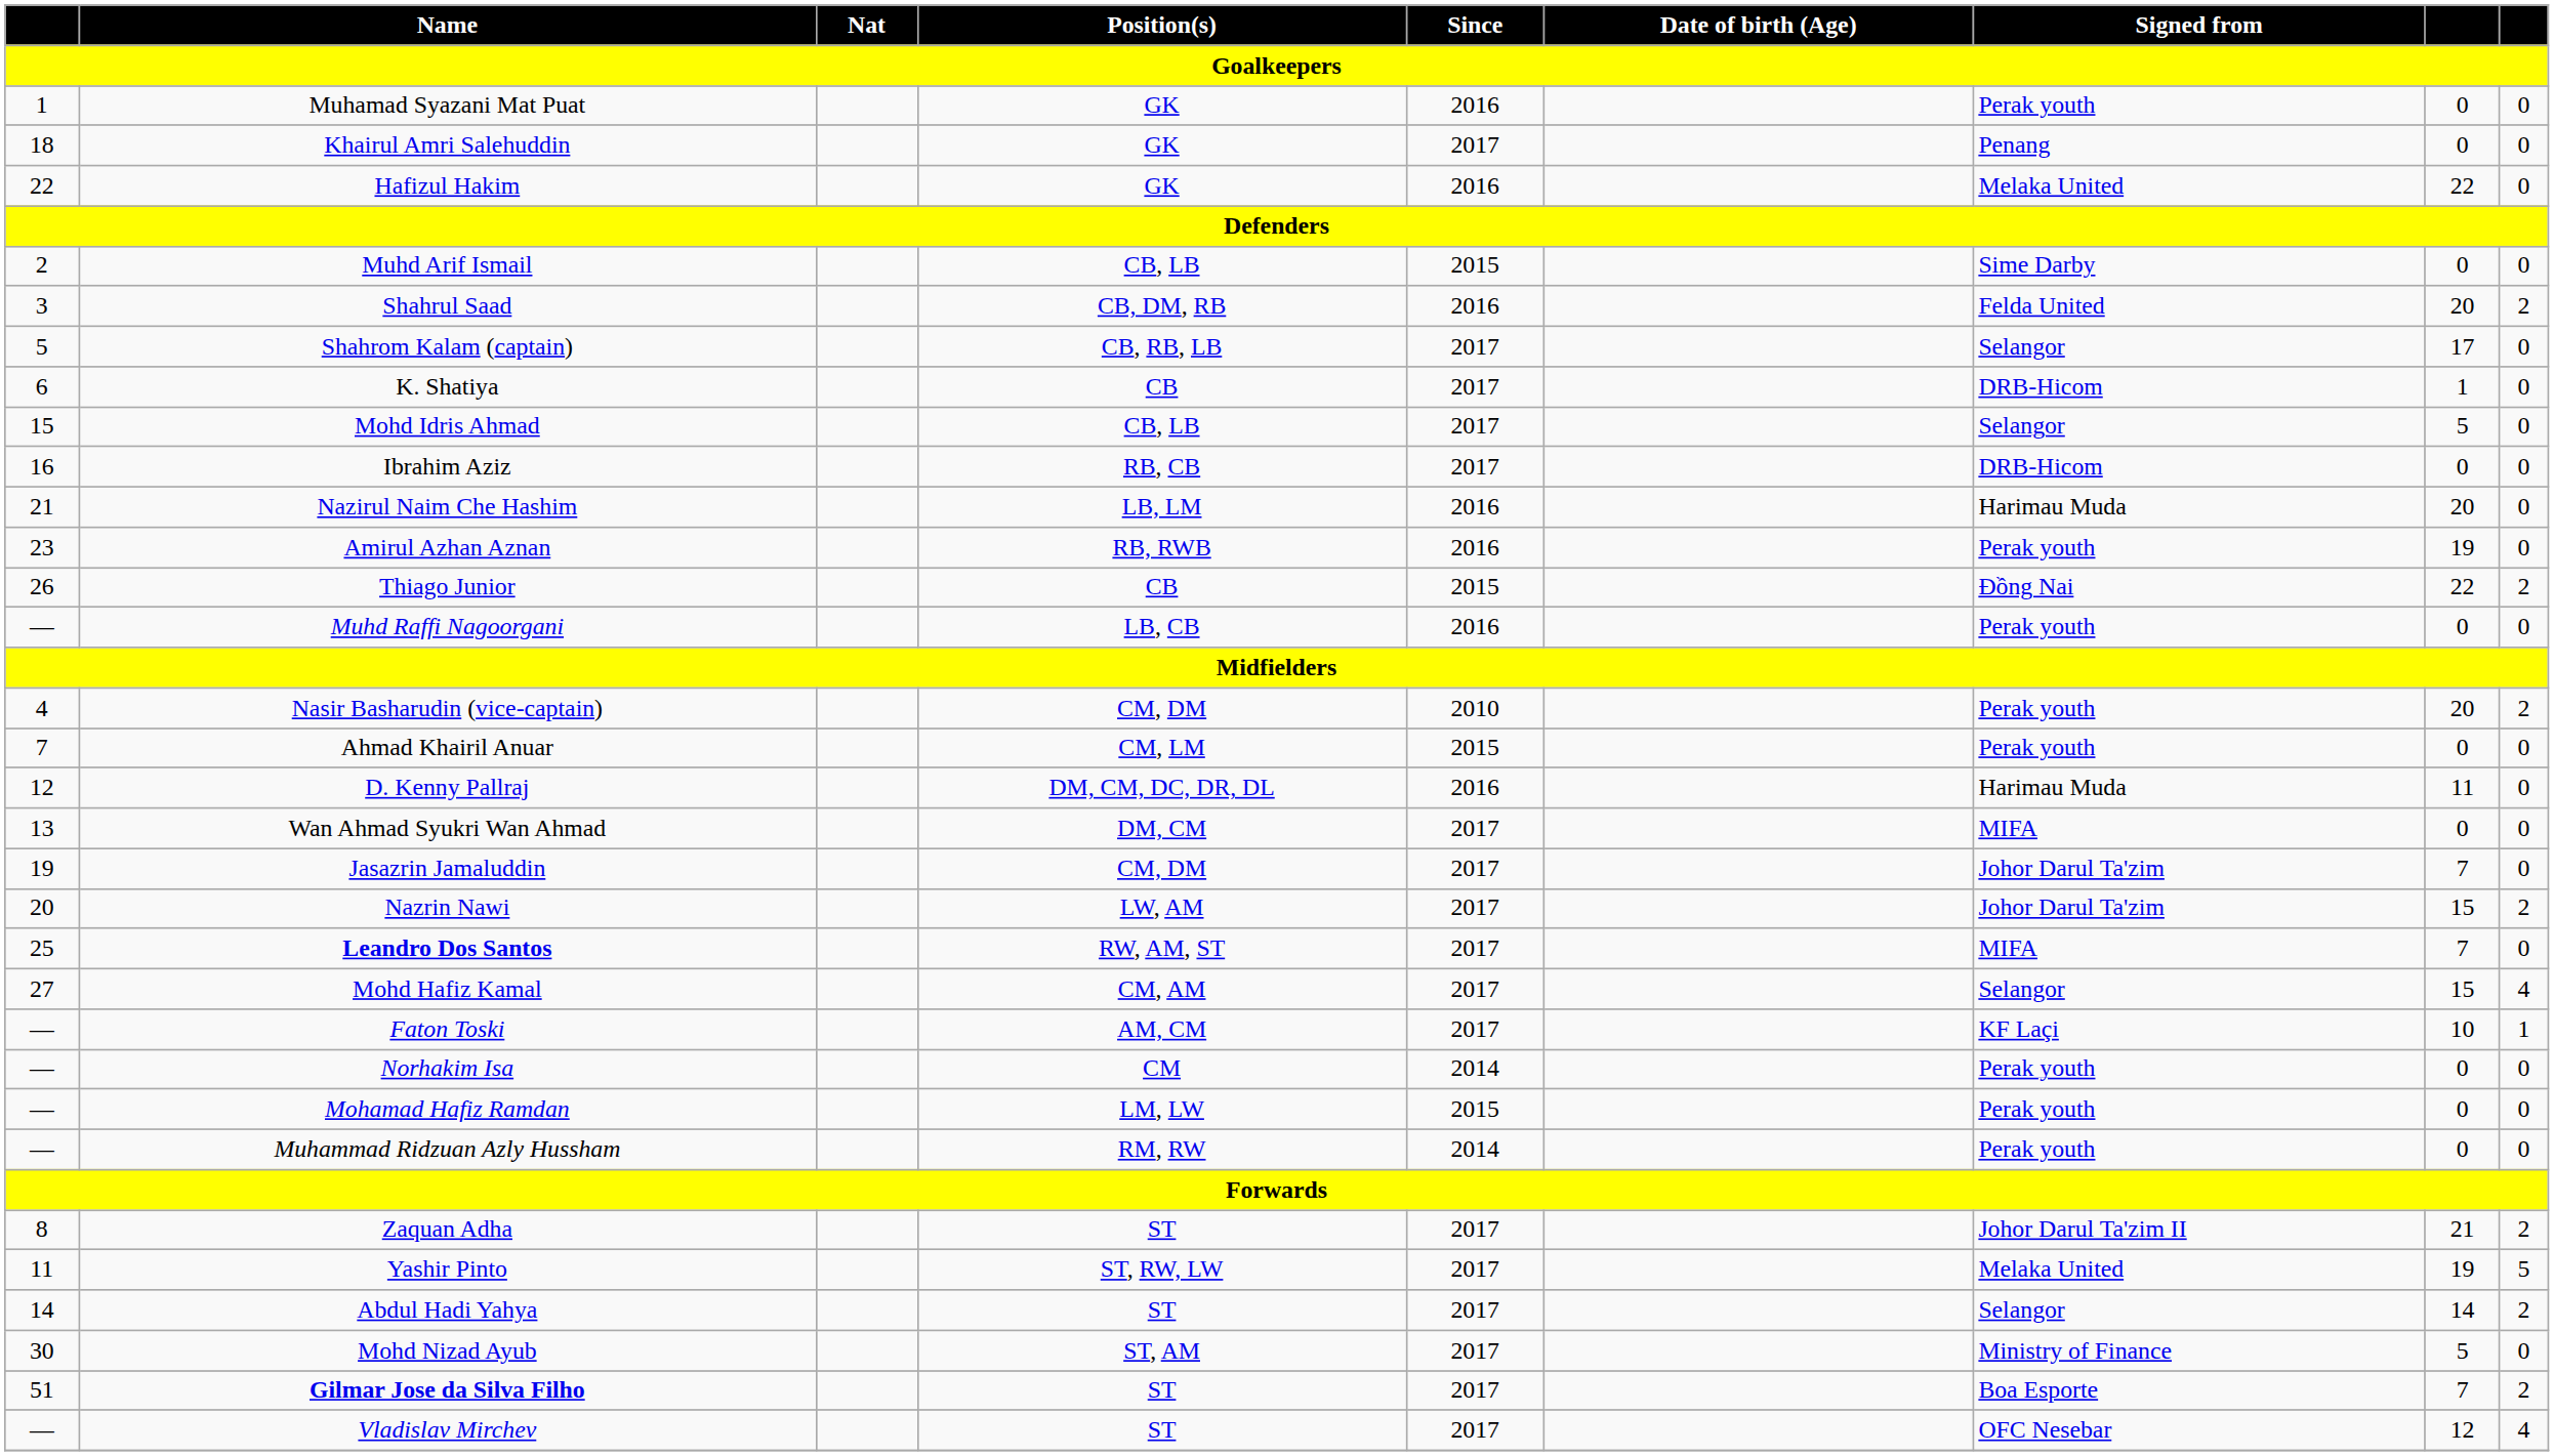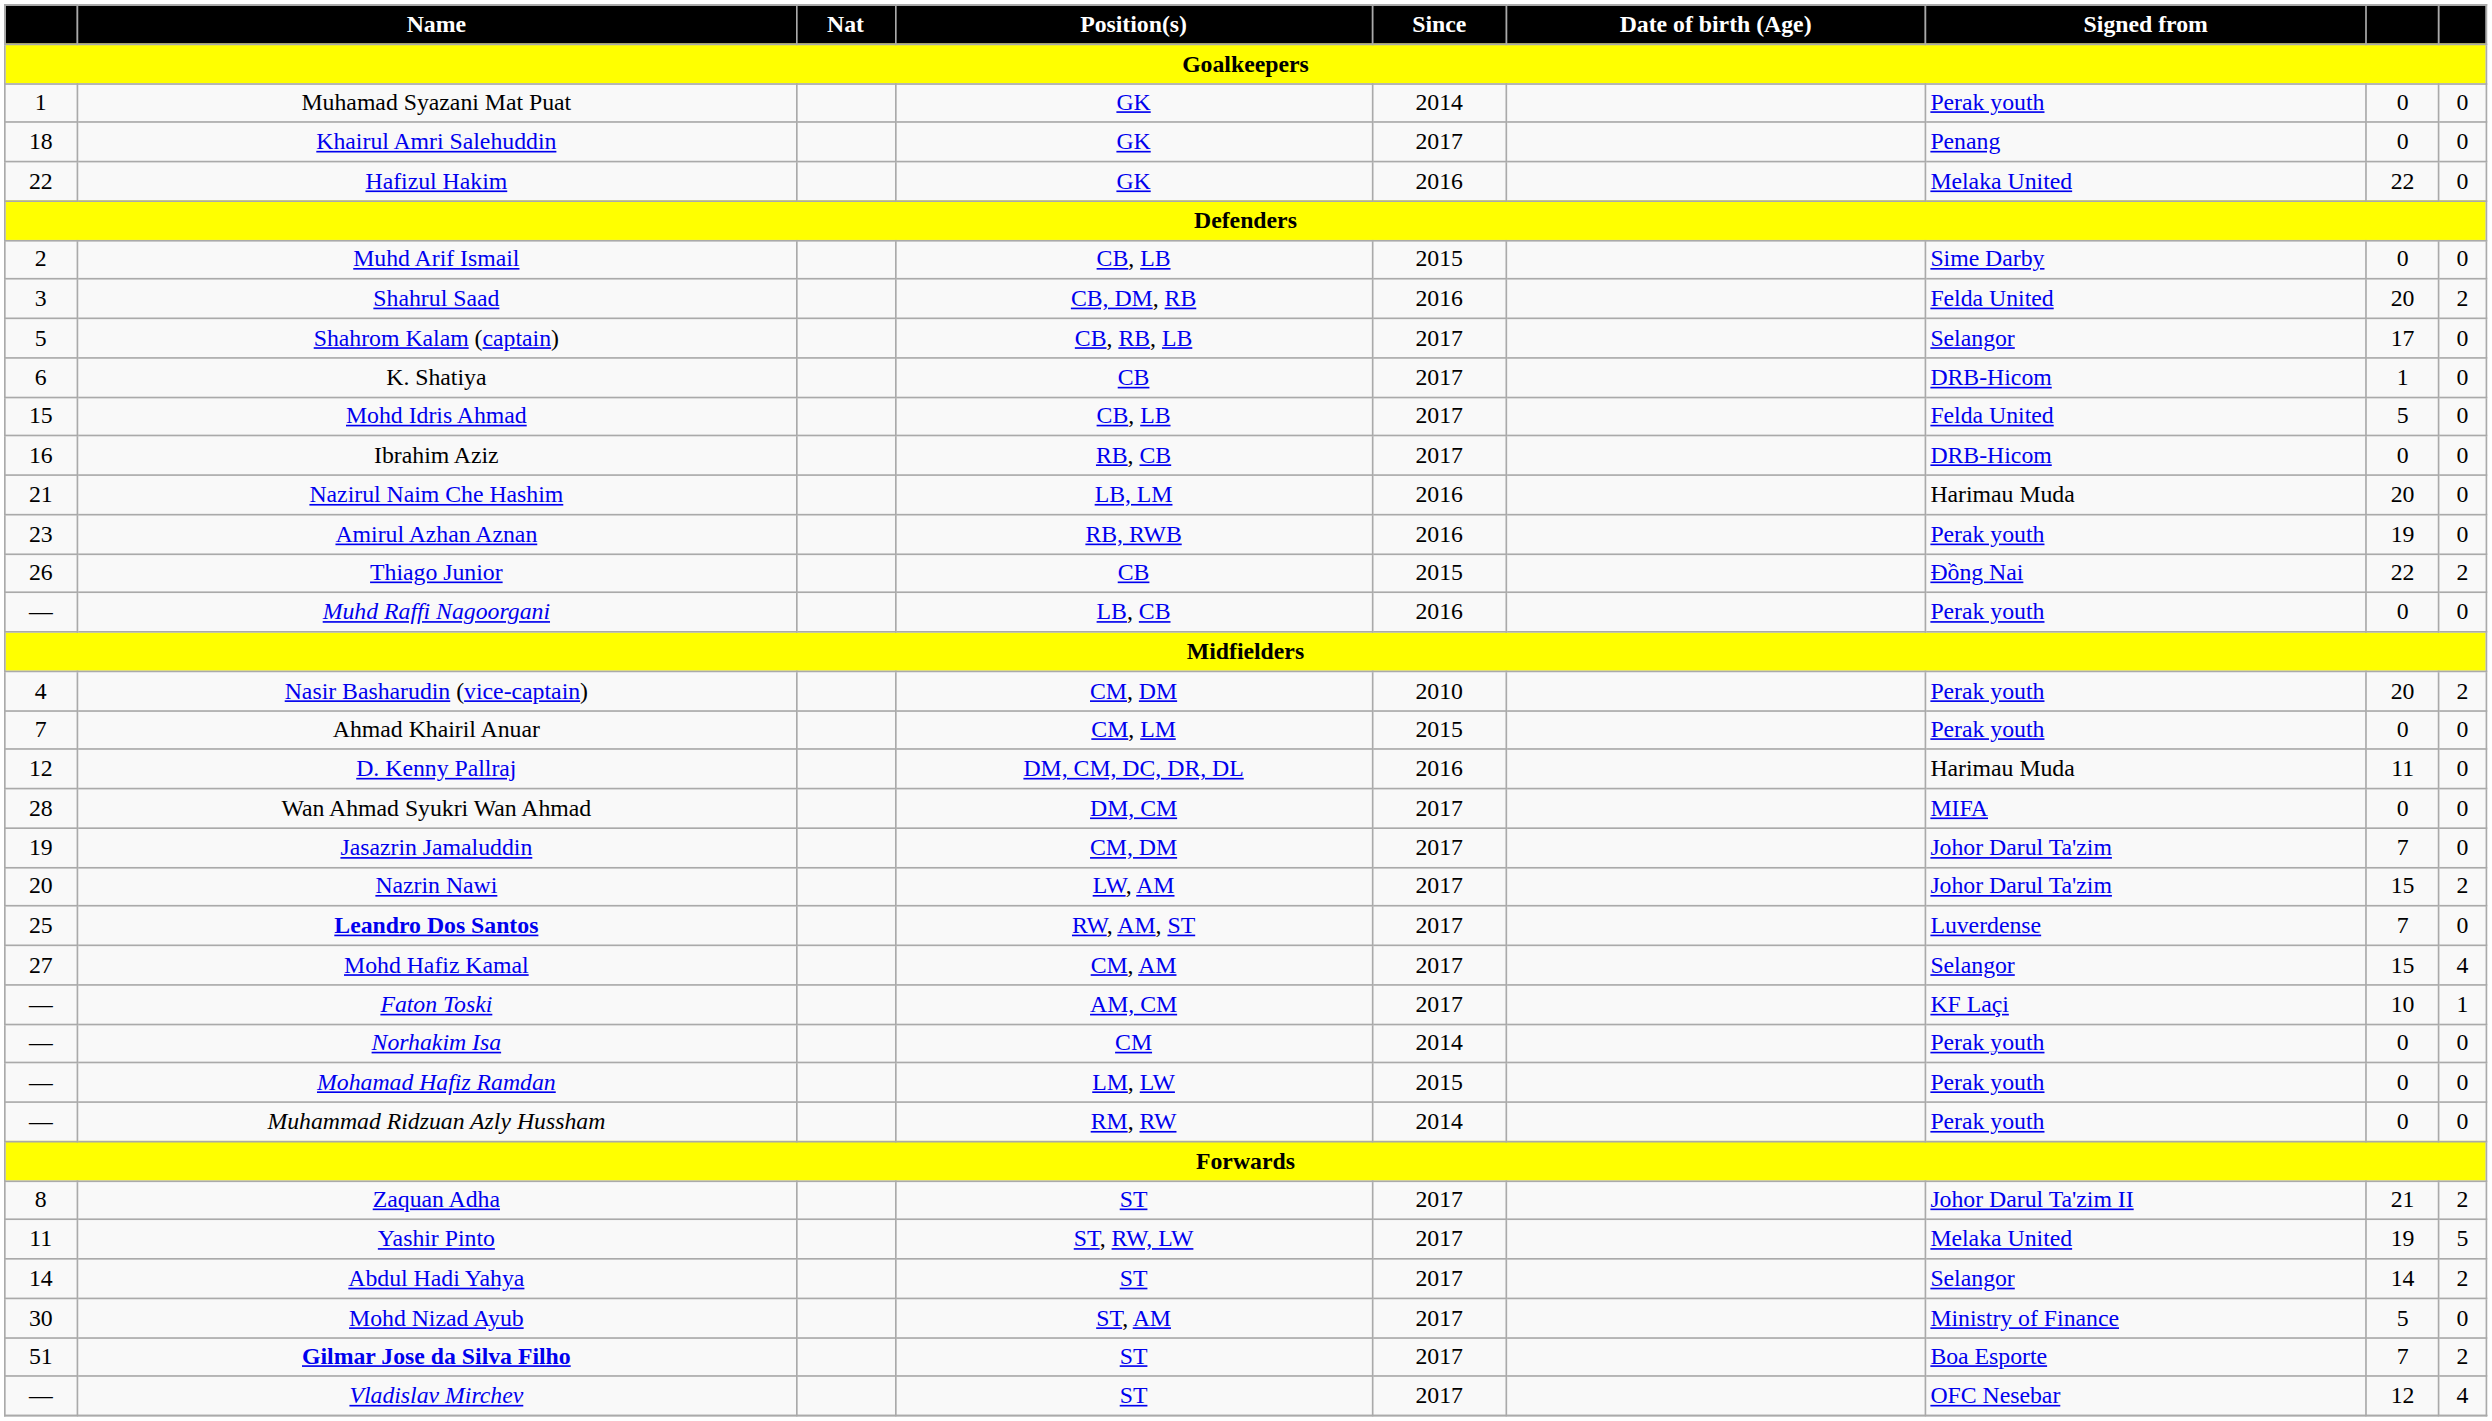Muhamad Syazani Mat Puat | Since: 2016 -> 2014
Mohd Idris Ahmad | Signed from: Selangor -> Felda United
Wan Ahmad Syukri Wan Ahmad | column 1: 13 -> 28
Leandro Dos Santos | Signed from: MIFA -> Luverdense
